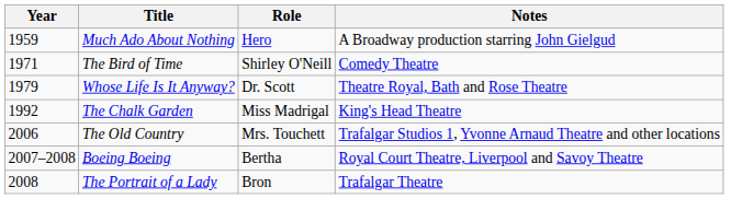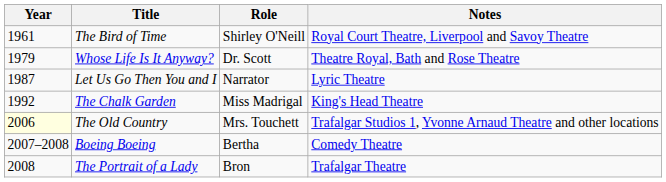- row: 1959 | Much Ado About Nothing | Hero | A Broadway production starring John Gielgud
The Bird of Time | Year: 1971 -> 1961
The Bird of Time | Notes: Comedy Theatre -> Royal Court Theatre, Liverpool and Savoy Theatre
+ row: 1987 | Let Us Go Then You and I | Narrator | Lyric Theatre
The Old Country | Year: no background -> lightyellow background
Boeing Boeing | Notes: Royal Court Theatre, Liverpool and Savoy Theatre -> Comedy Theatre
